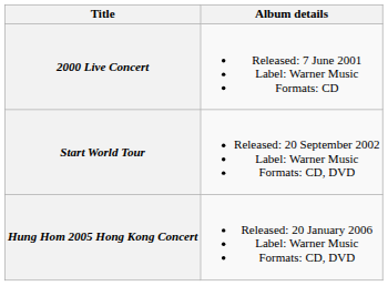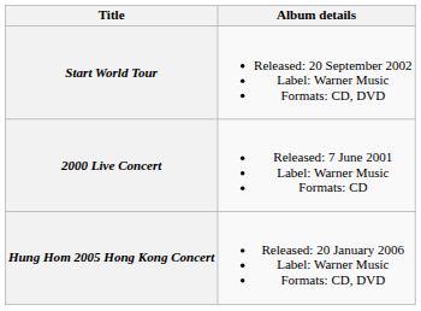rows swapped: 2000 Live Concert <-> Start World Tour
